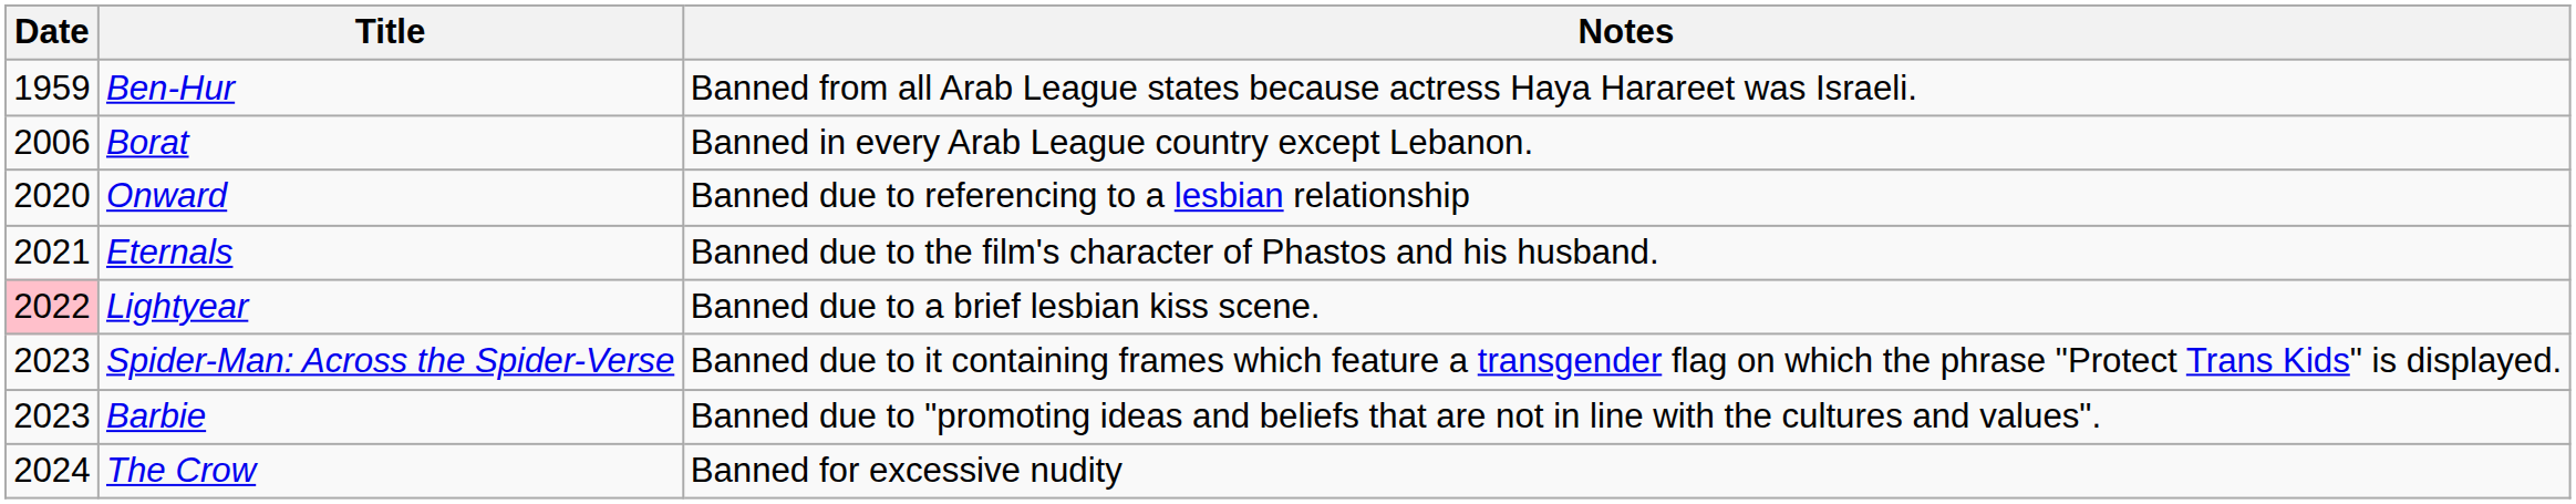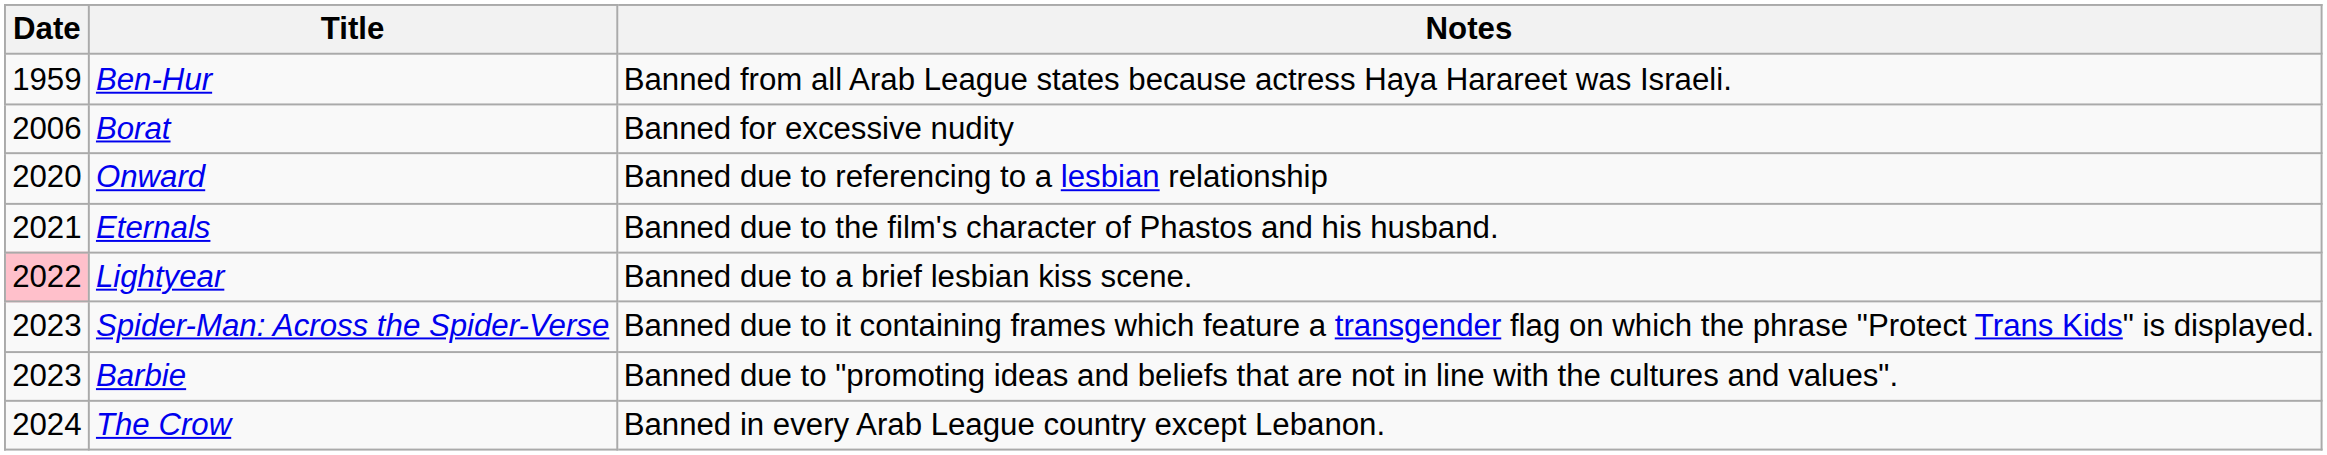Borat | Notes: Banned in every Arab League country except Lebanon. -> Banned for excessive nudity
The Crow | Notes: Banned for excessive nudity -> Banned in every Arab League country except Lebanon.
